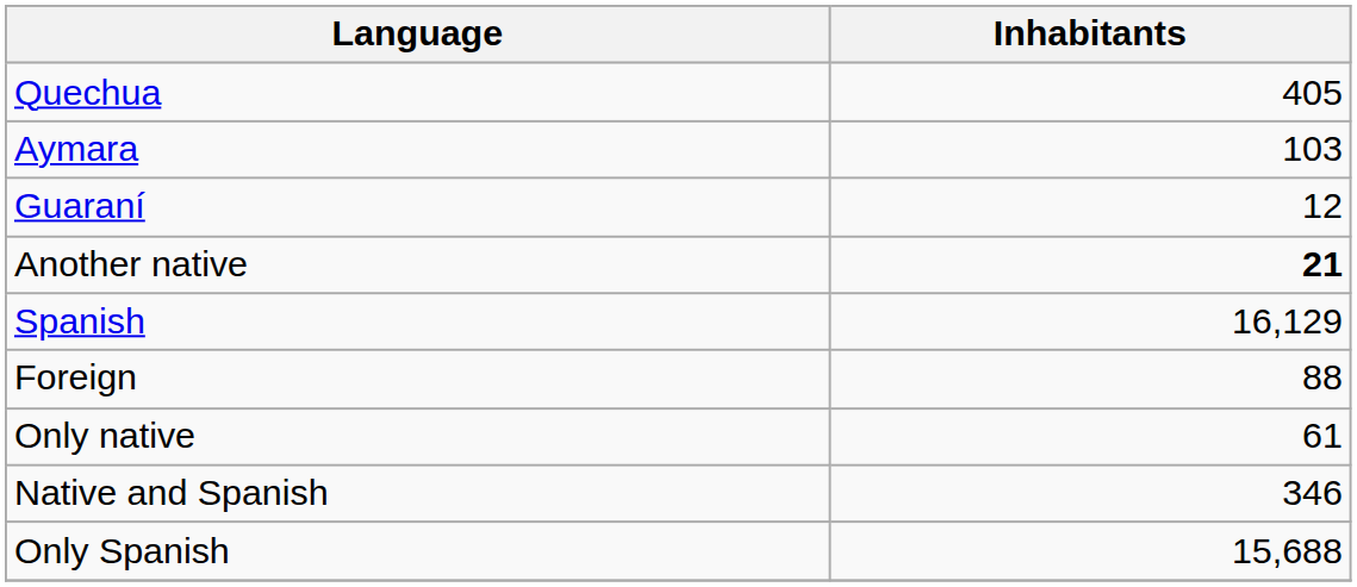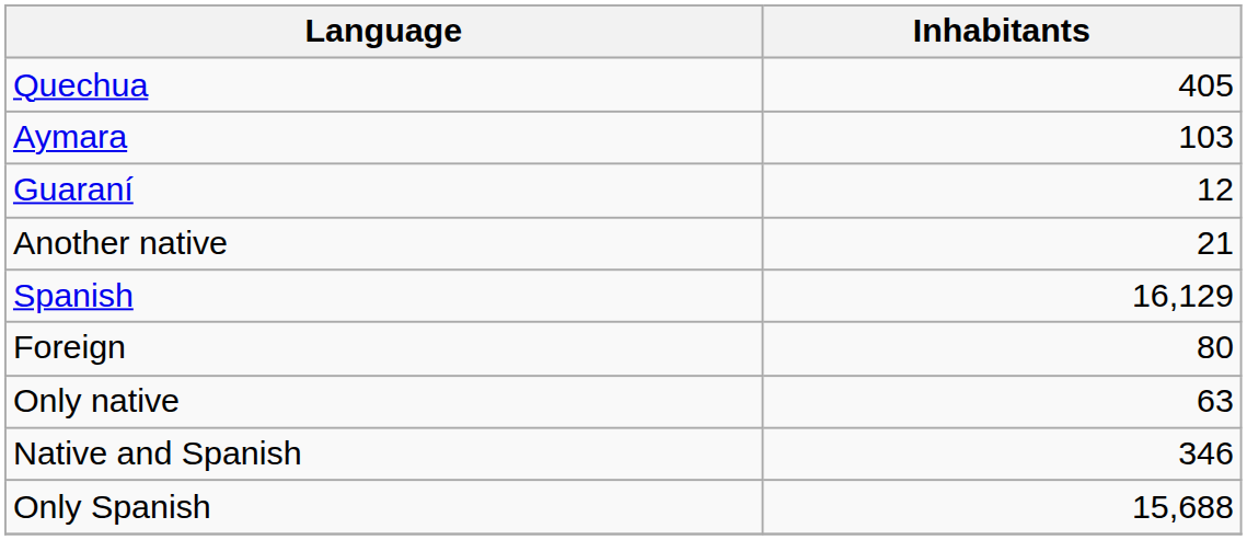Another native | Inhabitants: bold -> normal
Foreign | Inhabitants: 88 -> 80
Only native | Inhabitants: 61 -> 63
